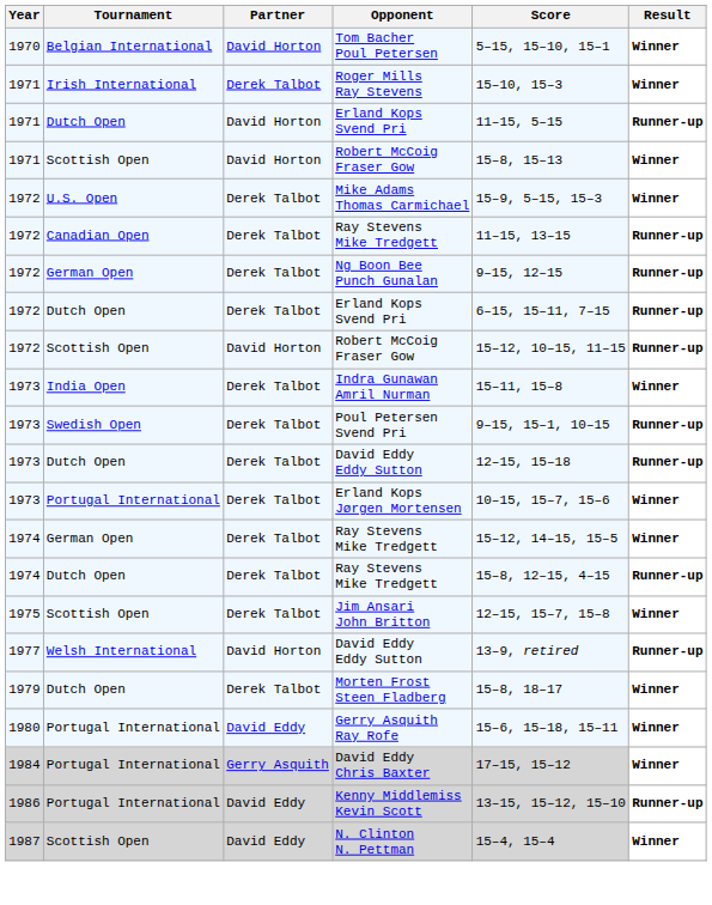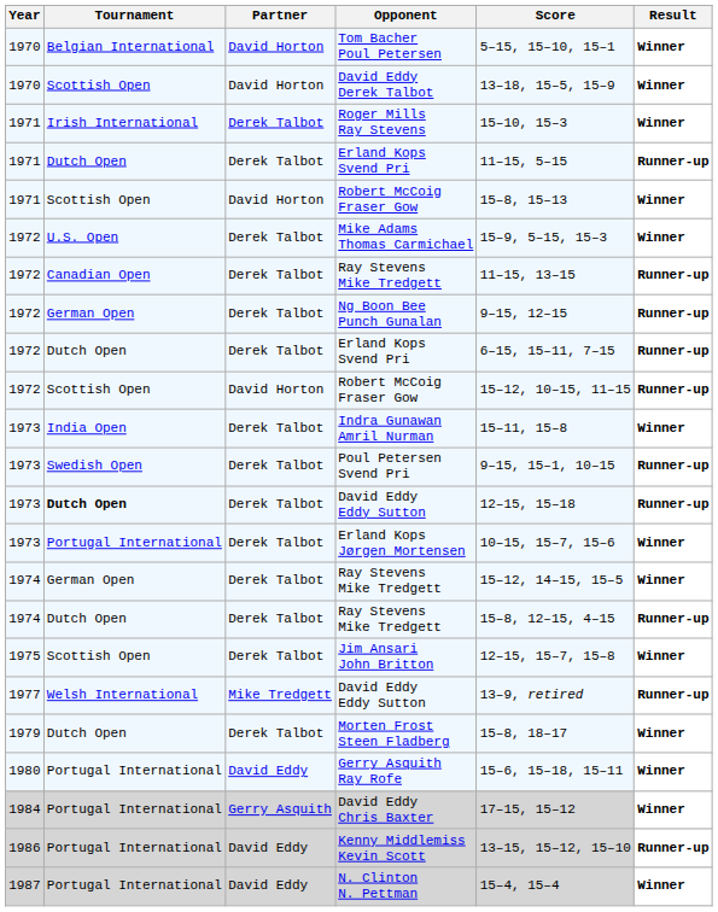+ row: 1970 | Scottish Open | David Horton | David Eddy Derek Talbot | 13–18, 15–5, 15–9 | Winner
1971 / Erland Kops Svend Pri | Partner: David Horton -> Derek Talbot
1973 / David Eddy Eddy Sutton | Tournament: normal -> bold
1977 / David Eddy Eddy Sutton | Partner: David Horton -> Mike Tredgett
N. Clinton N. Pettman | Tournament: Scottish Open -> Portugal International
